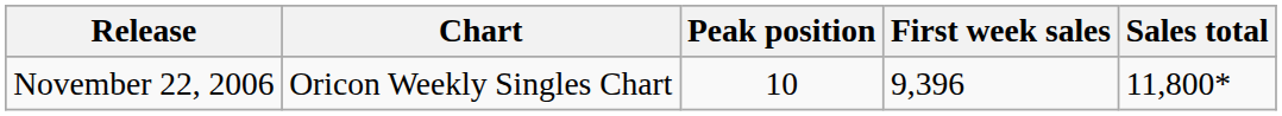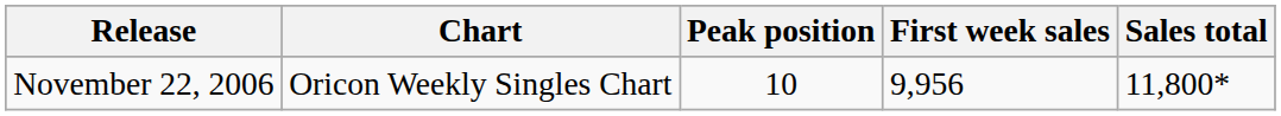November 22, 2006 | First week sales: 9,396 -> 9,956
